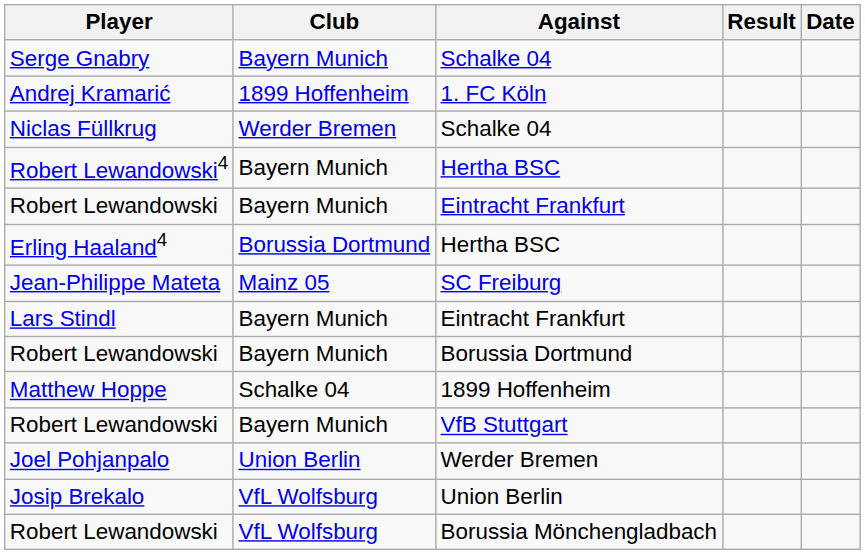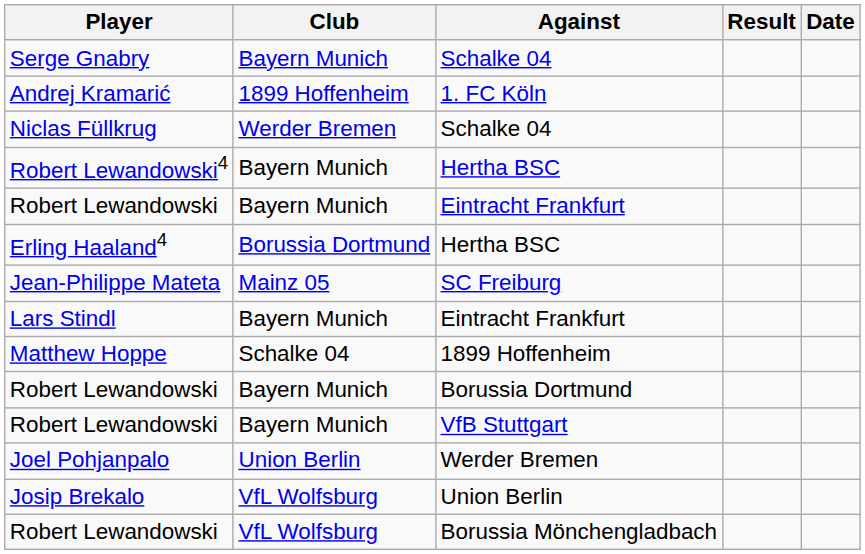rows swapped: Matthew Hoppe <-> Robert Lewandowski / Borussia Dortmund
